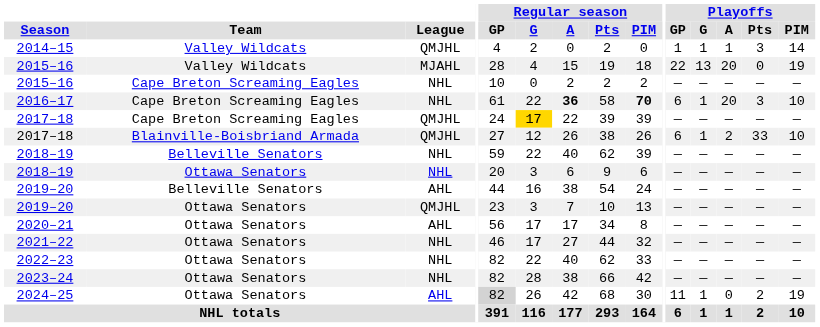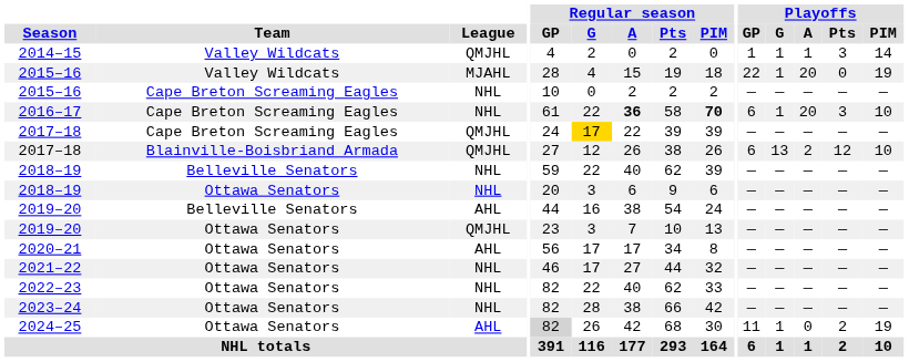2015–16 / Valley Wildcats | Playoffs / G: 13 -> 1
2017–18 / Blainville-Boisbriand Armada | Playoffs / G: 1 -> 13
2017–18 / Blainville-Boisbriand Armada | Playoffs / Pts: 33 -> 12
